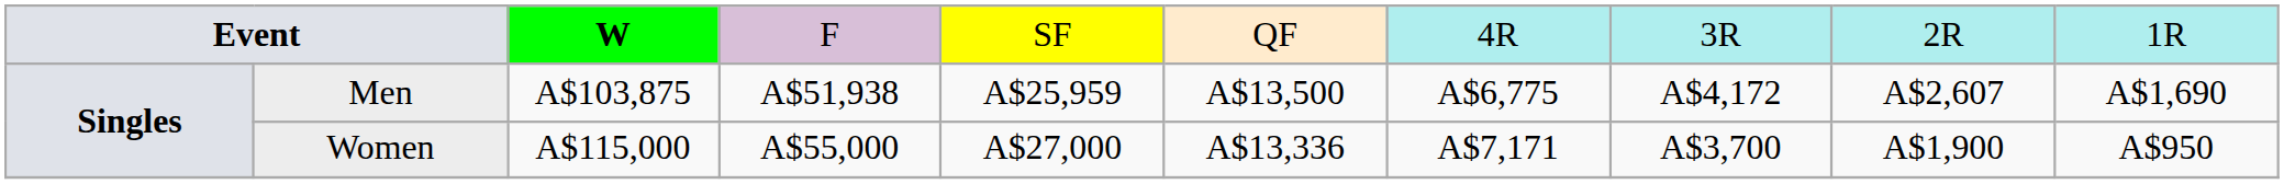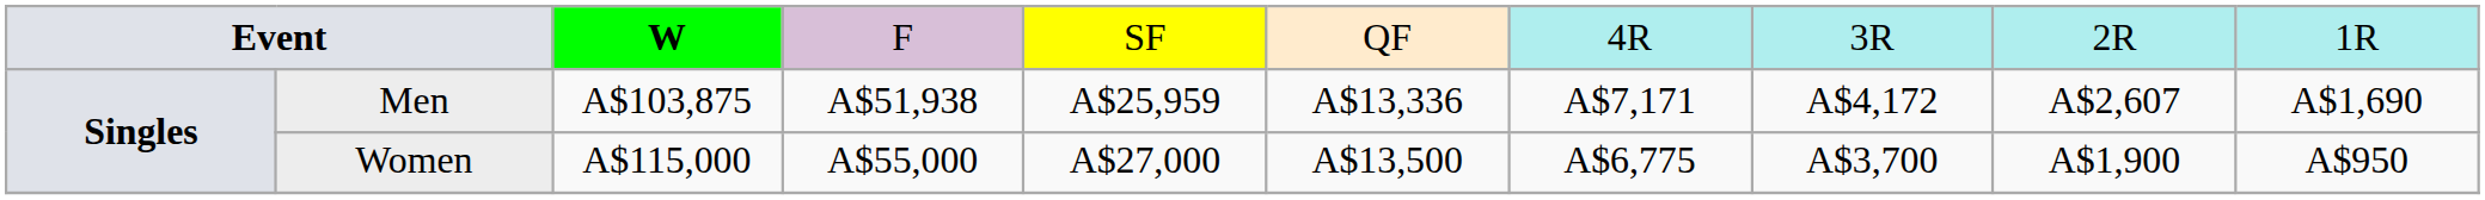Men | column 6: A$13,500 -> A$13,336
Men | column 7: A$6,775 -> A$7,171
Women | column 6: A$13,336 -> A$13,500
Women | column 7: A$7,171 -> A$6,775
